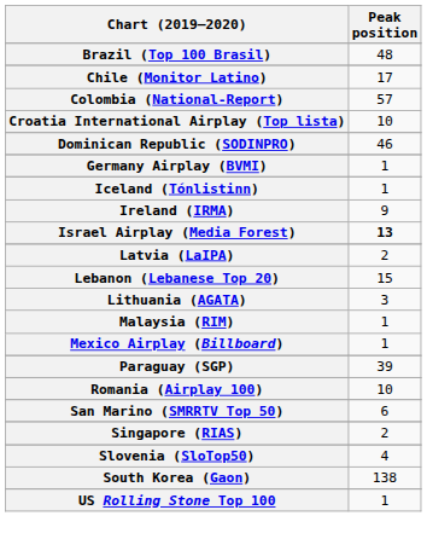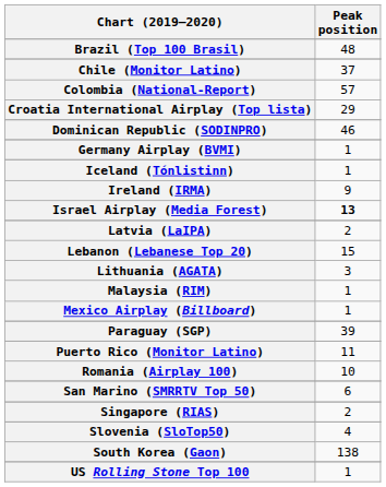Chile (Monitor Latino) | Peak position: 17 -> 37
Croatia International Airplay (Top lista) | Peak position: 10 -> 29
+ row: Puerto Rico (Monitor Latino) | 11
